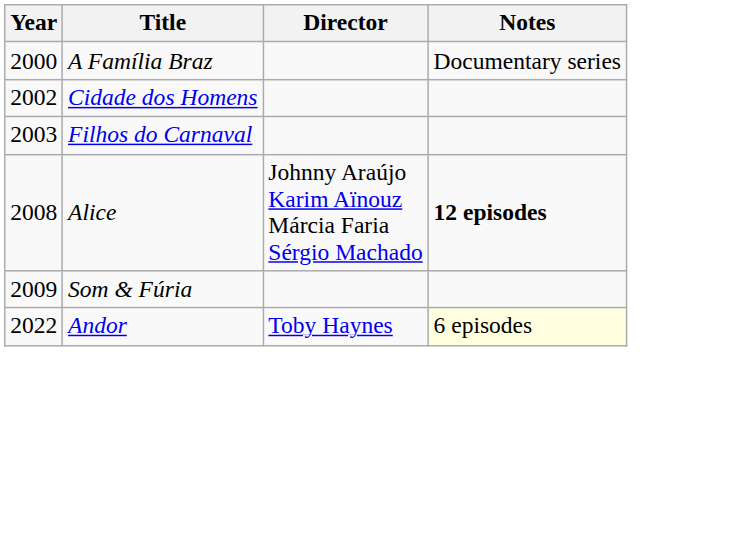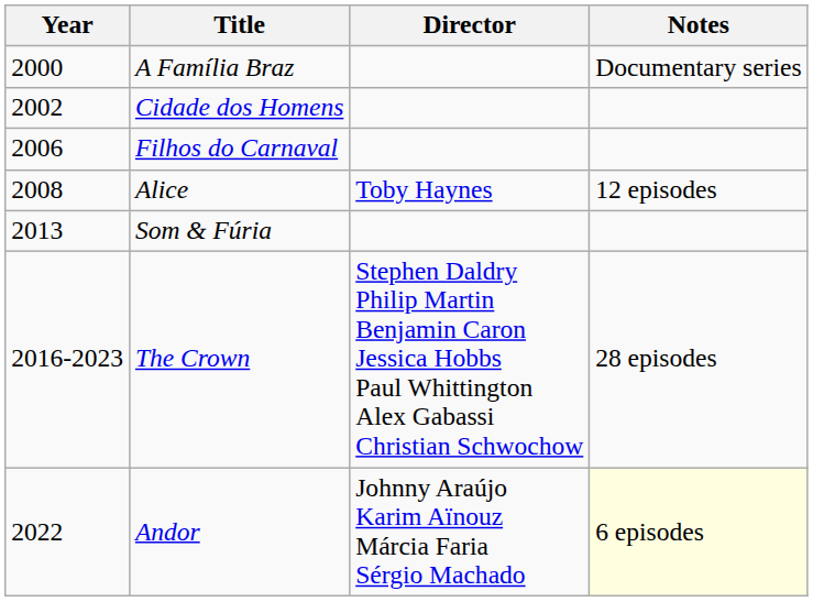Filhos do Carnaval | Year: 2003 -> 2006
Alice | Director: Johnny Araújo Karim Aïnouz Márcia Faria Sérgio Machado -> Toby Haynes
Alice | Notes: bold -> normal
Som & Fúria | Year: 2009 -> 2013
+ row: 2016-2023 | The Crown | Stephen Daldry Philip Martin Benjamin Caron Jessica Hobbs Paul Whittington Alex Gabassi Christian Schwochow | 28 episodes
Andor | Director: Toby Haynes -> Johnny Araújo Karim Aïnouz Márcia Faria Sérgio Machado
